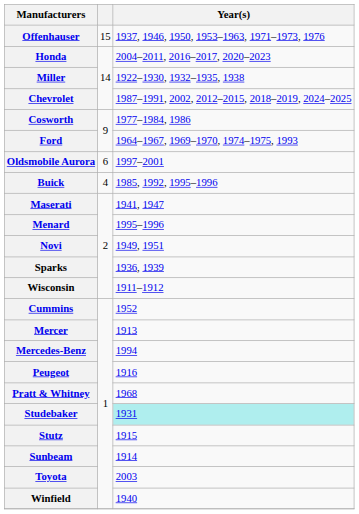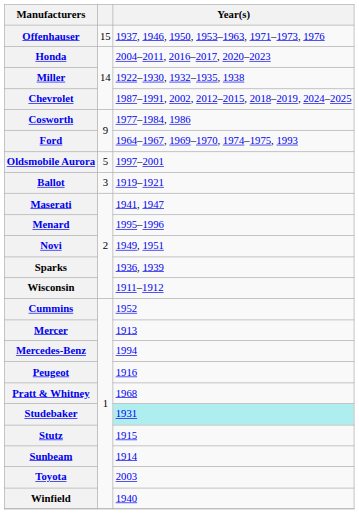Oldsmobile Aurora | column 2: 6 -> 5
- row: Buick | 4 | 1985, 1992, 1995–1996
+ row: Ballot | 3 | 1919–1921
